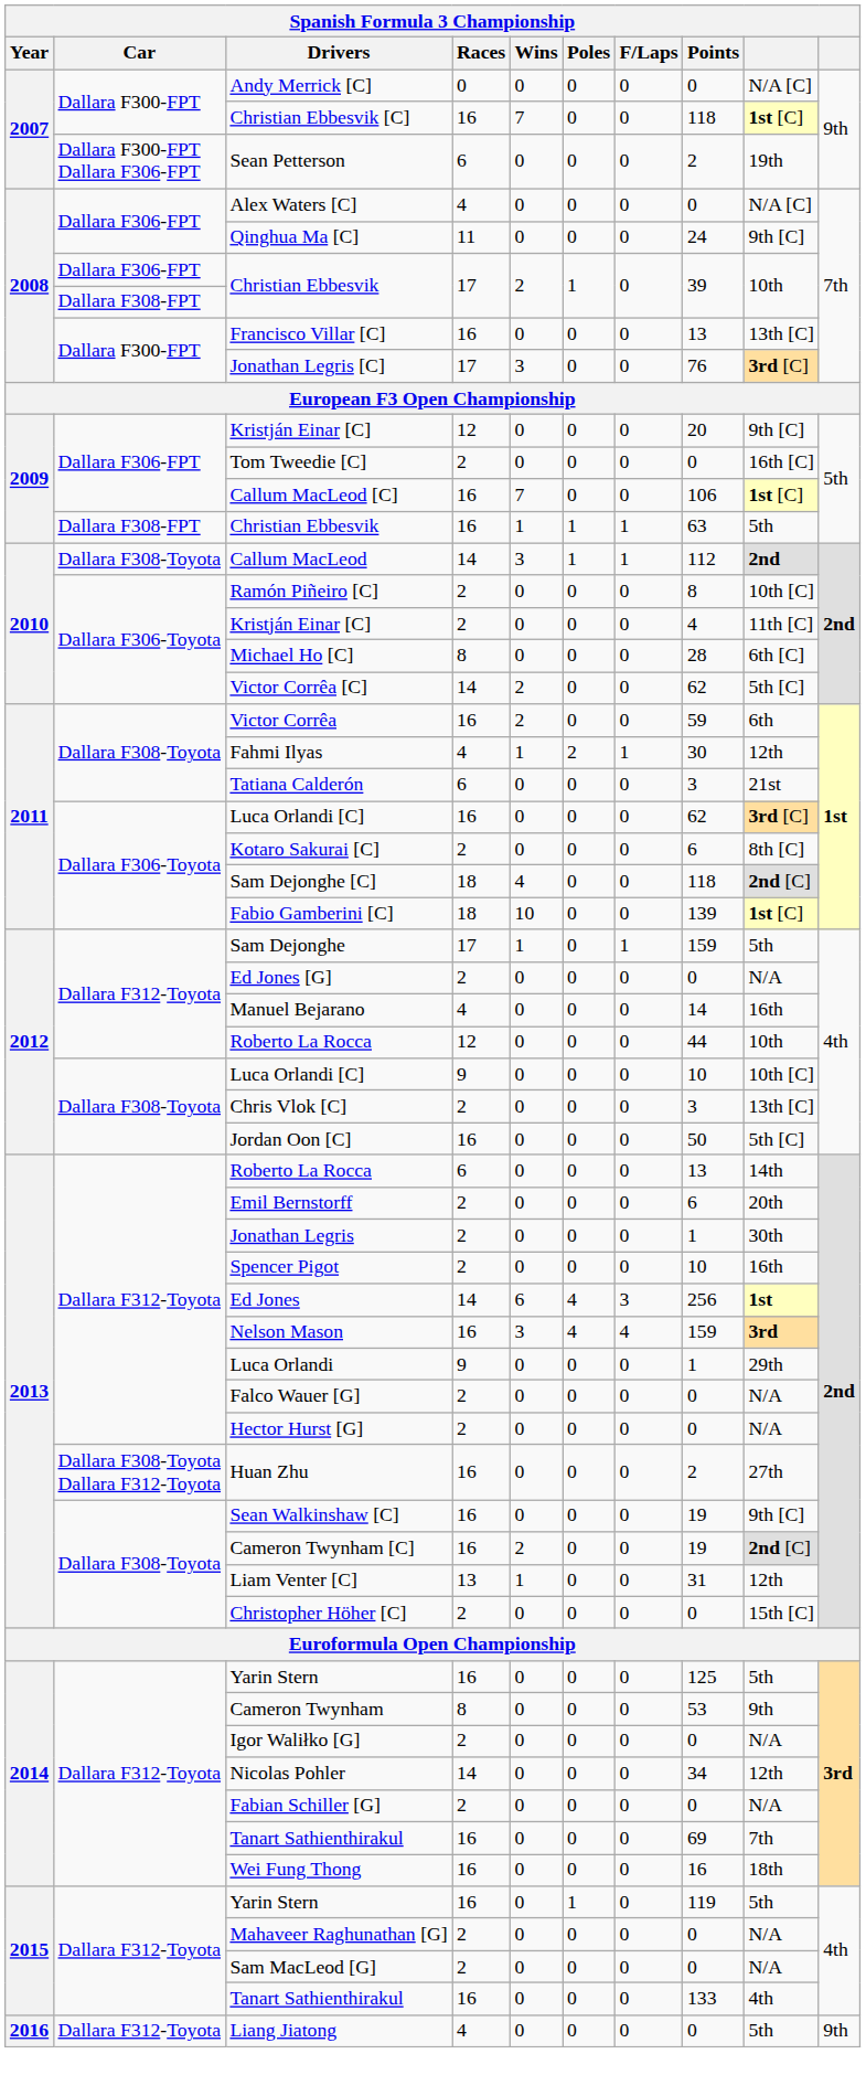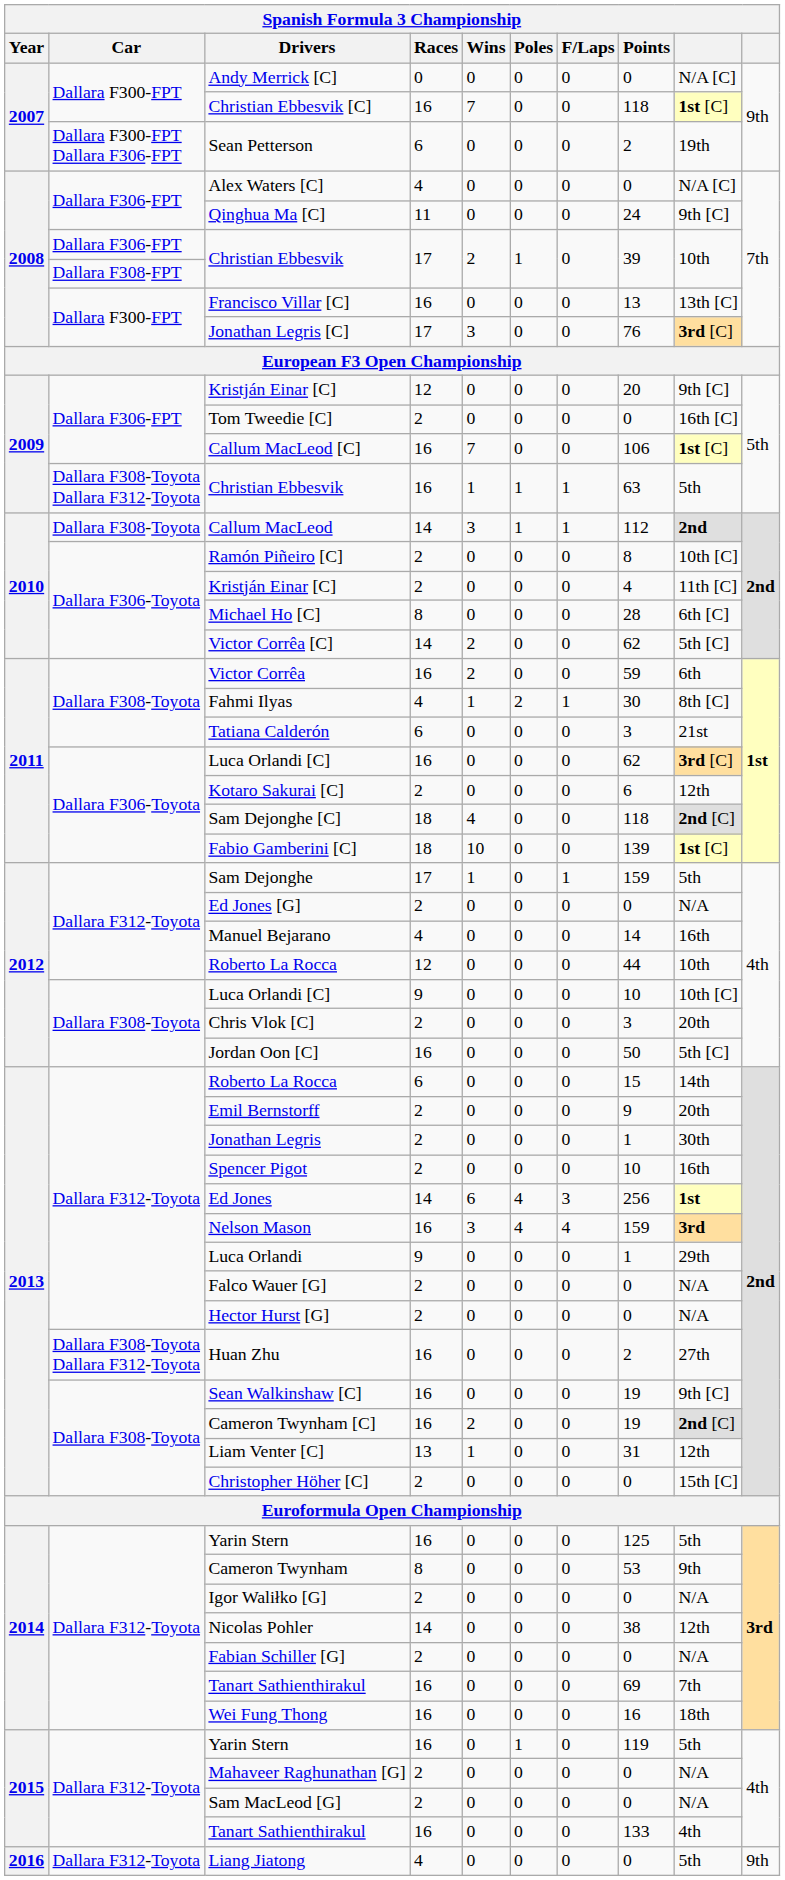2009 / Christian Ebbesvik | Car: Dallara F308-FPT -> Dallara F308-Toyota Dallara F312-Toyota
Fahmi Ilyas | column 9: 12th -> 8th [C]
Kotaro Sakurai [C] | column 9: 8th [C] -> 12th
Chris Vlok [C] | column 9: 13th [C] -> 20th
2013 / Roberto La Rocca | Points: 13 -> 15
Emil Bernstorff | Points: 6 -> 9
Nicolas Pohler | Points: 34 -> 38
